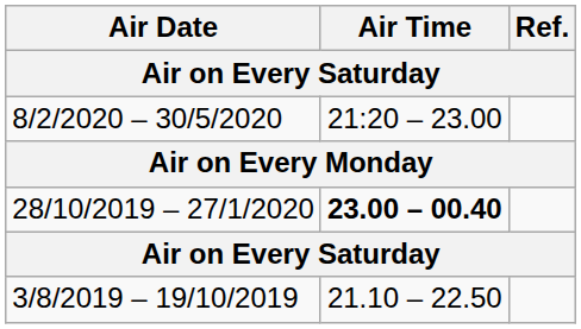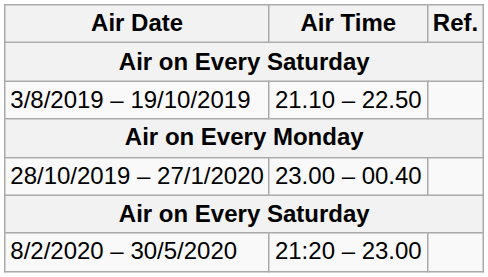rows swapped: 3/8/2019 – 19/10/2019 <-> 8/2/2020 – 30/5/2020
28/10/2019 – 27/1/2020 | Air Time: bold -> normal
